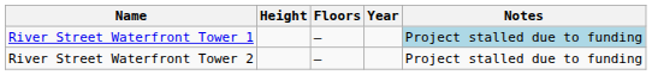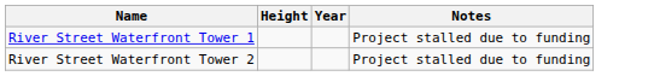- column: Floors | — | —
River Street Waterfront Tower 1 | Notes: lightblue background -> no background
